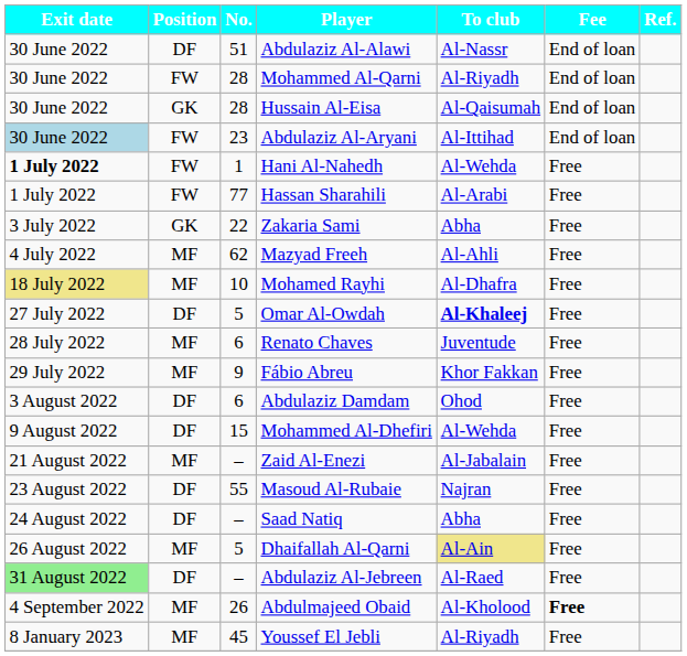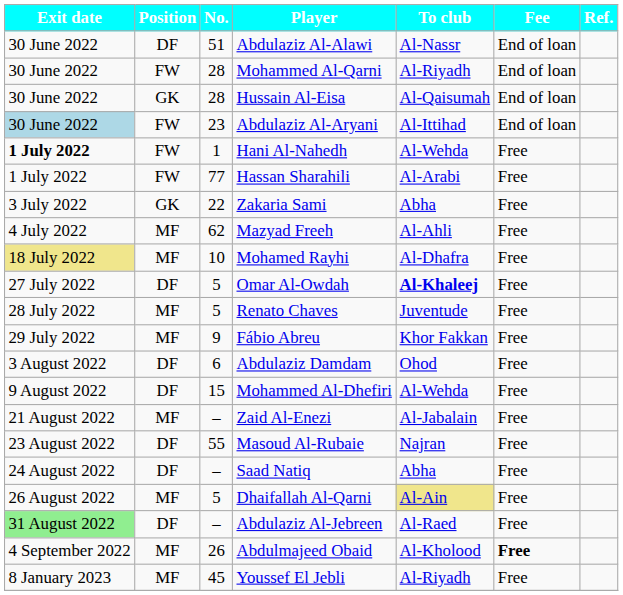Renato Chaves | No.: 6 -> 5
